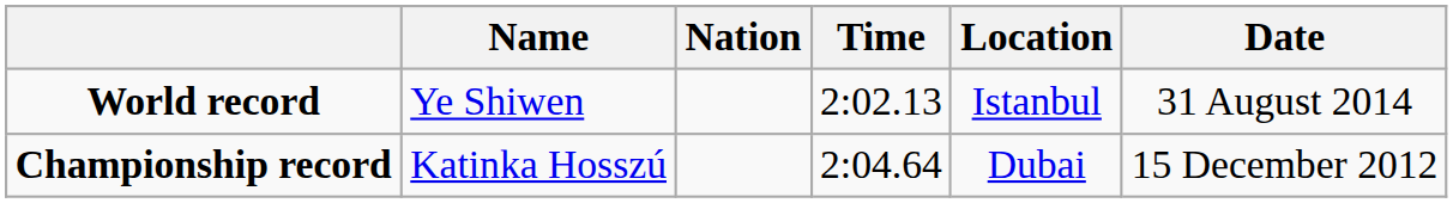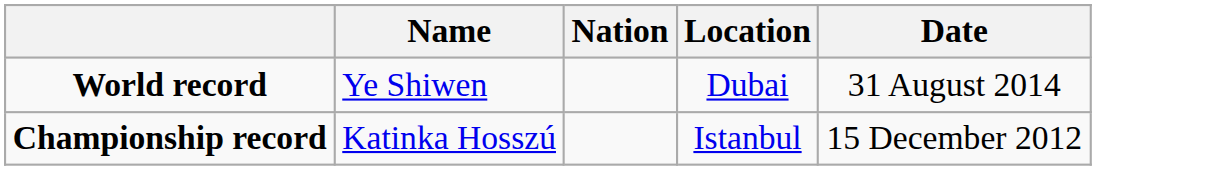- column: Time | 2:02.13 | 2:04.64
World record | Location: Istanbul -> Dubai
Championship record | Location: Dubai -> Istanbul
